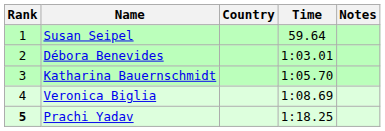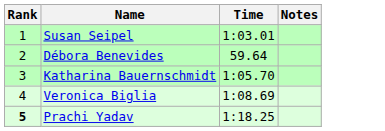- column: Country
Susan Seipel | Time: 59.64 -> 1:03.01
Débora Benevides | Time: 1:03.01 -> 59.64
